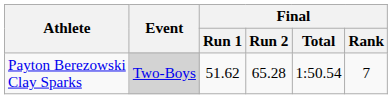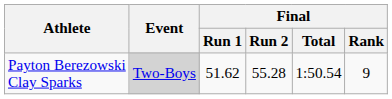Payton Berezowski Clay Sparks | Final / Run 2: 65.28 -> 55.28
Payton Berezowski Clay Sparks | Final / Rank: 7 -> 9
